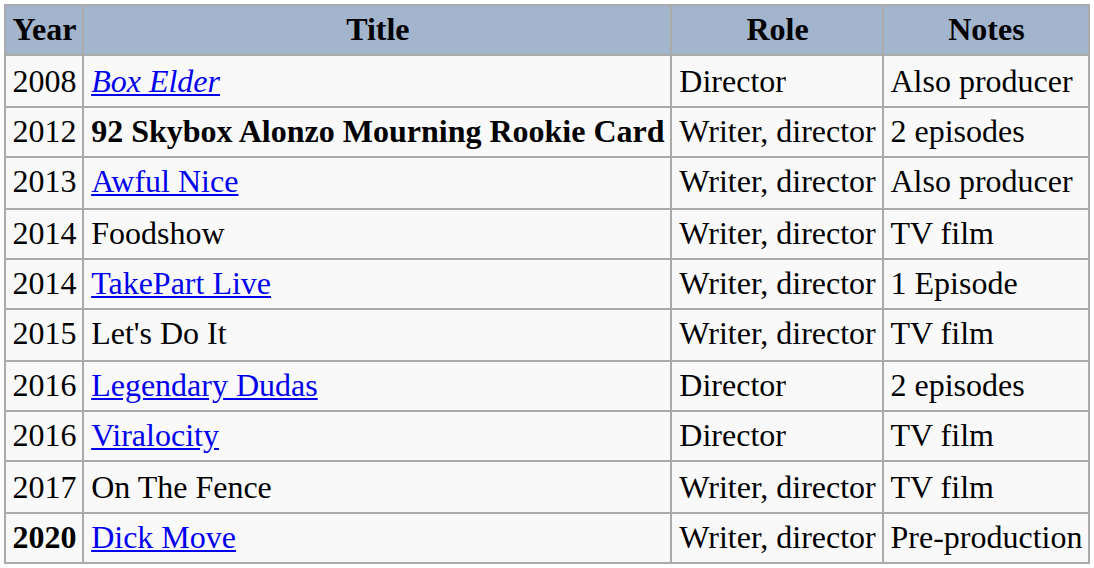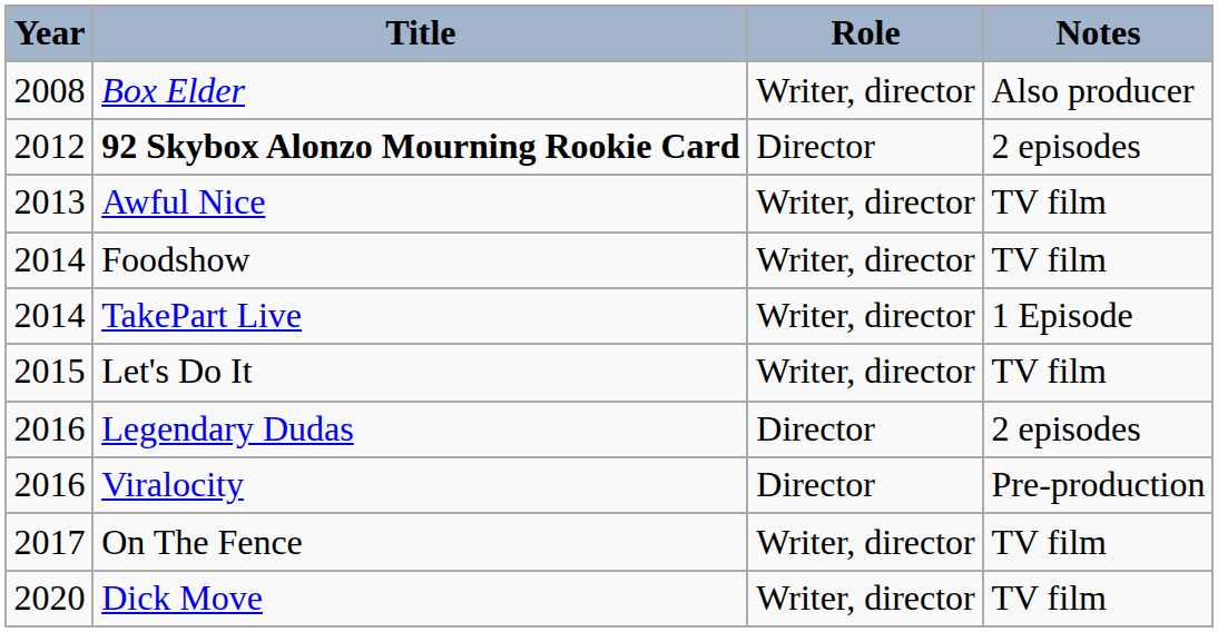Box Elder | Role: Director -> Writer, director
92 Skybox Alonzo Mourning Rookie Card | Role: Writer, director -> Director
Awful Nice | Notes: Also producer -> TV film
Viralocity | Notes: TV film -> Pre-production
Dick Move | Year: bold -> normal
Dick Move | Notes: Pre-production -> TV film
